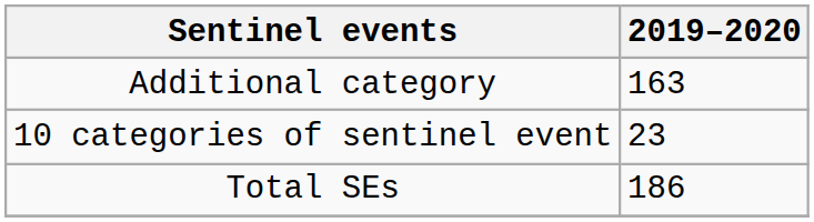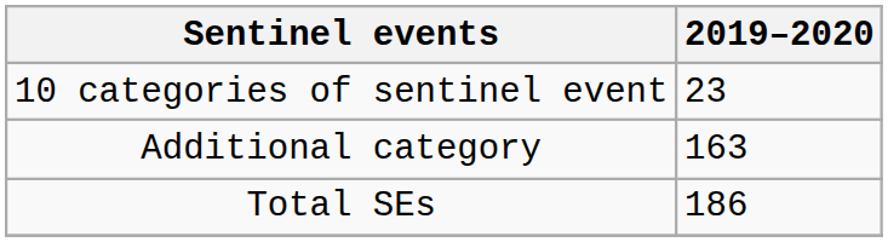rows swapped: 10 categories of sentinel event <-> Additional category
